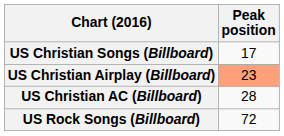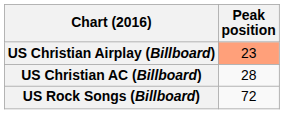- row: US Christian Songs (Billboard) | 17
